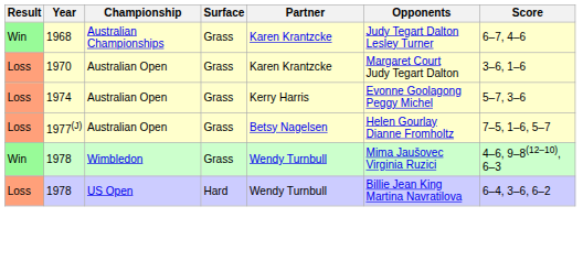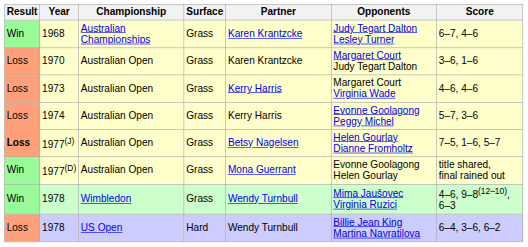+ row: Loss | 1973 | Australian Open | Grass | Kerry Harris | Margaret Court Virginia Wade | 4–6, 4–6
1977(J) | Result: normal -> bold
+ row: Win | 1977(D) | Australian Open | Grass | Mona Guerrant | Evonne Goolagong Helen Gourlay | title shared, final rained out
